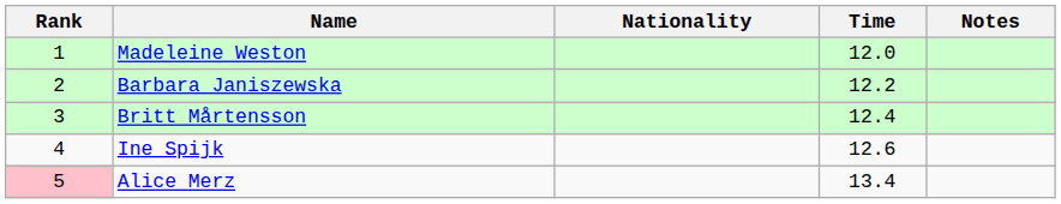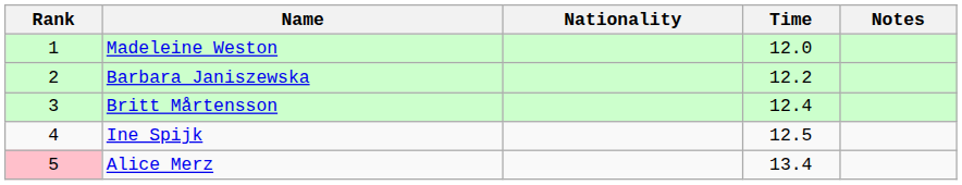Ine Spijk | Time: 12.6 -> 12.5
